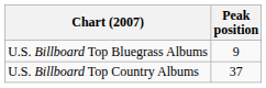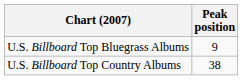U.S. Billboard Top Country Albums | Peak position: 37 -> 38
